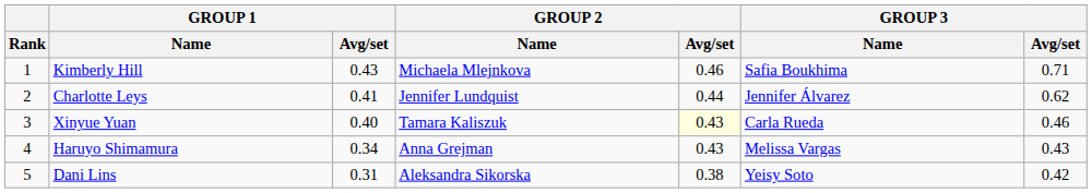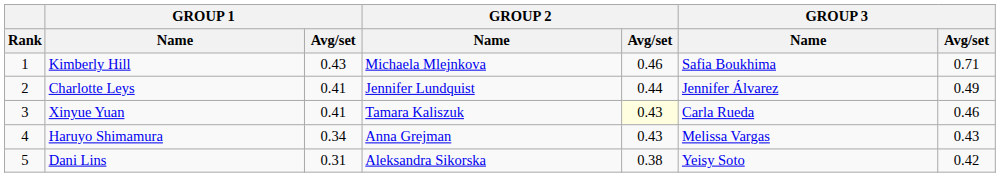Charlotte Leys | GROUP 3 / Avg/set: 0.62 -> 0.49
Xinyue Yuan | GROUP 1 / Avg/set: 0.40 -> 0.41
